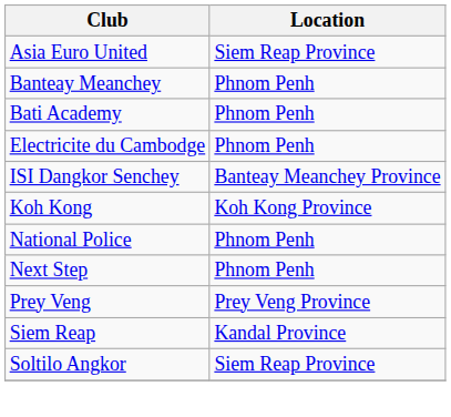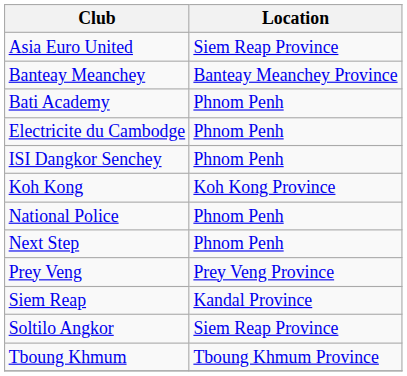Banteay Meanchey | Location: Phnom Penh -> Banteay Meanchey Province
ISI Dangkor Senchey | Location: Banteay Meanchey Province -> Phnom Penh
+ row: Tboung Khmum | Tboung Khmum Province
